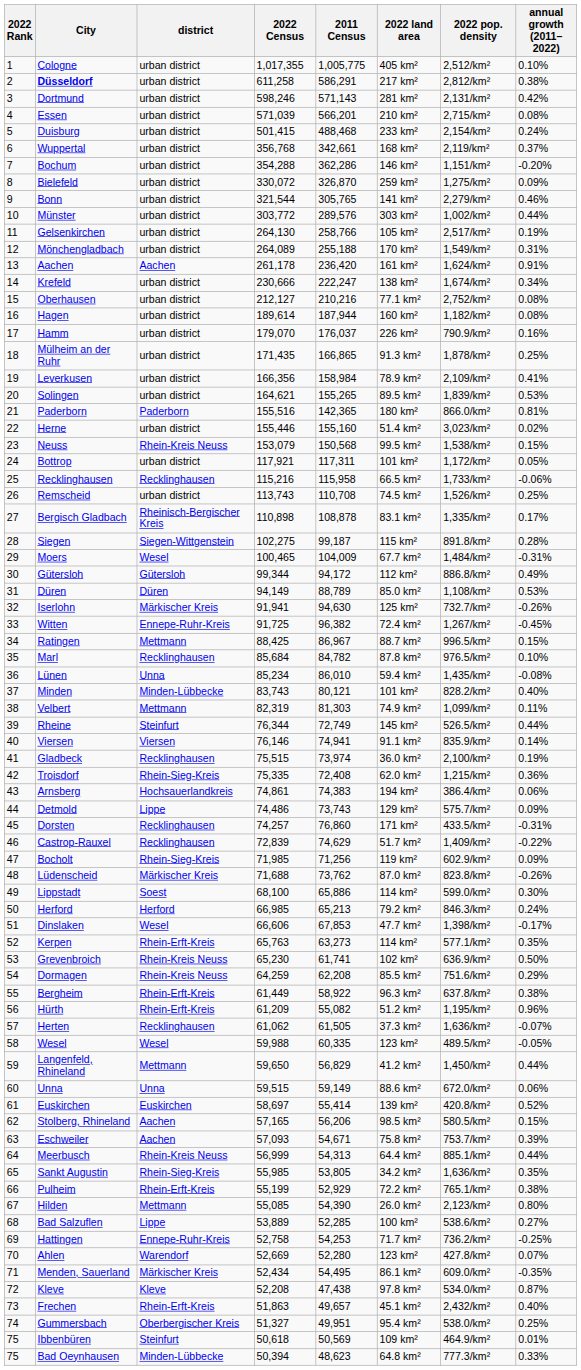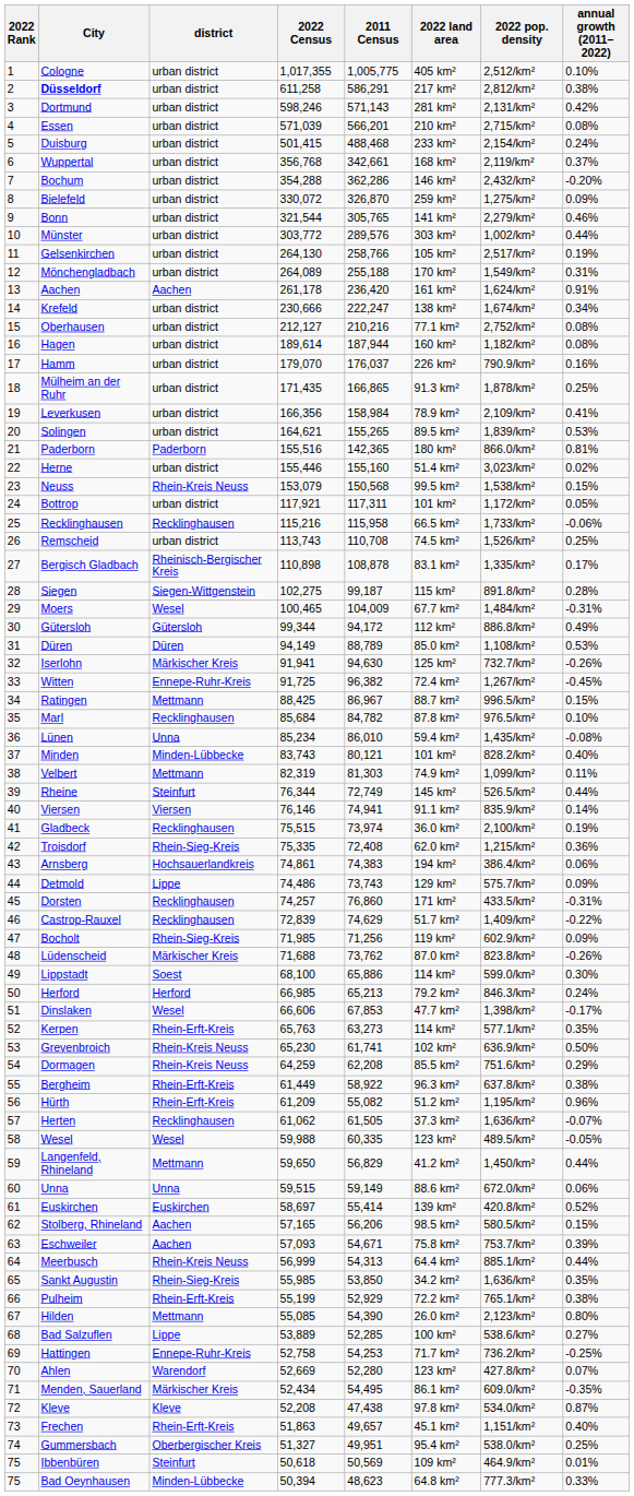Bochum | 2022 pop. density: 1,151/km² -> 2,432/km²
Sankt Augustin | 2011 Census: 53,805 -> 53,850
Frechen | 2022 pop. density: 2,432/km² -> 1,151/km²
